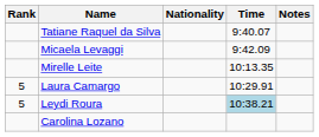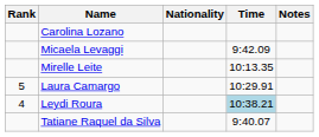rows swapped: Tatiane Raquel da Silva <-> Carolina Lozano
Leydi Roura | Rank: 5 -> 4
